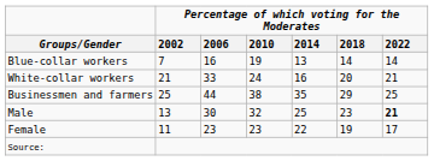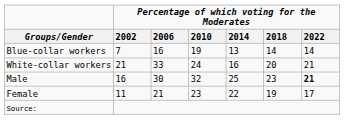- row: Businessmen and farmers | 25 | 44 | 38 | 35 | 29 | 25
Male | Percentage of which voting for the Moderates / 2002: 13 -> 16
Female | Percentage of which voting for the Moderates / 2006: 23 -> 21
